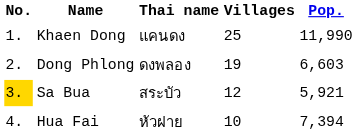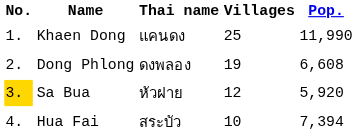Dong Phlong | Pop.: 6,603 -> 6,608
Sa Bua | Thai name: สระบัว -> หัวฝาย
Sa Bua | Pop.: 5,921 -> 5,920
Hua Fai | Thai name: หัวฝาย -> สระบัว
